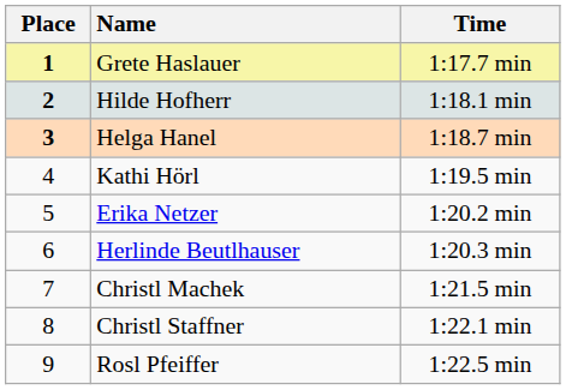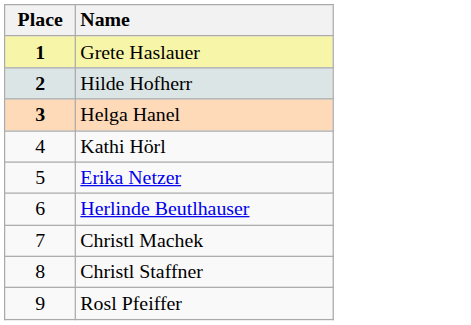- column: Time | 1:17.7 min | 1:18.1 min | 1:18.7 min | 1:19.5 min | 1:20.2 min | 1:20.3 min | 1:21.5 min | 1:22.1 min | 1:22.5 min
